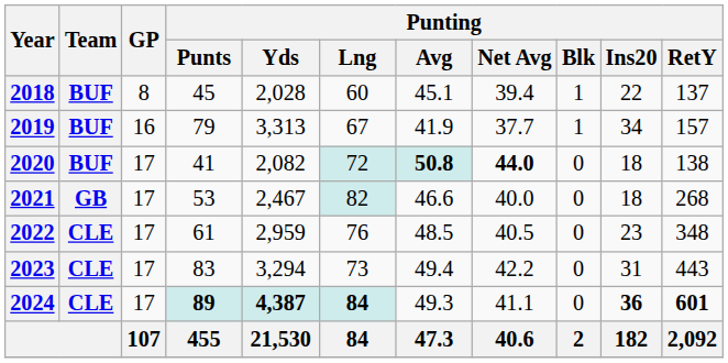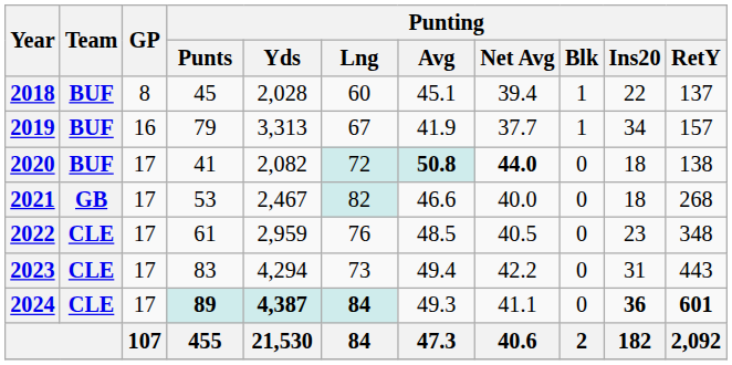2023 | Punting / Yds: 3,294 -> 4,294
